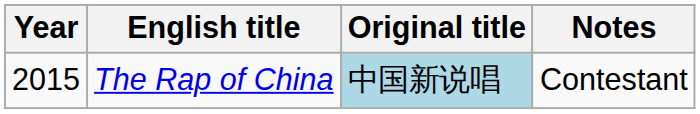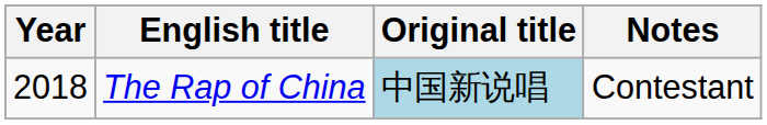The Rap of China | Year: 2015 -> 2018
